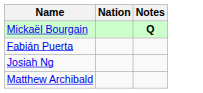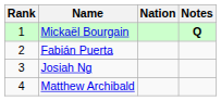+ column: Rank | 1 | 2 | 3 | 4
